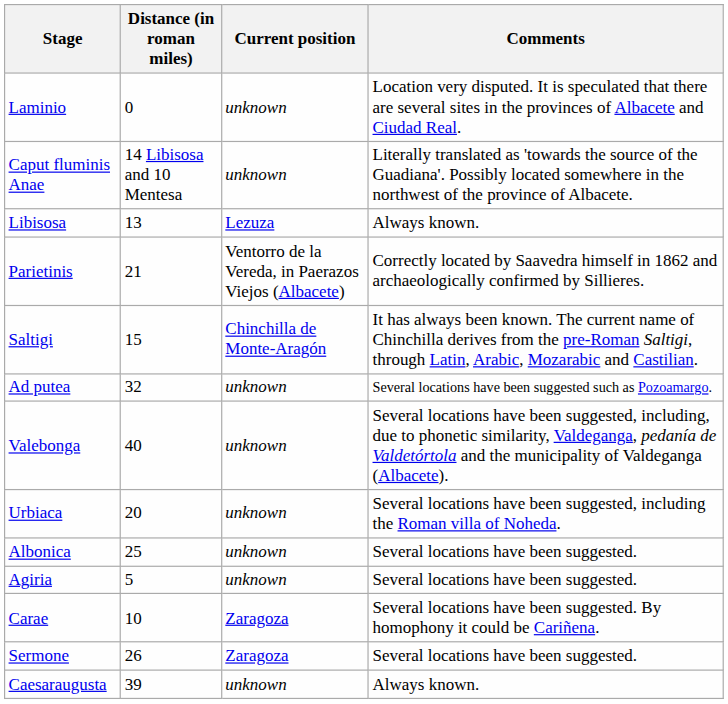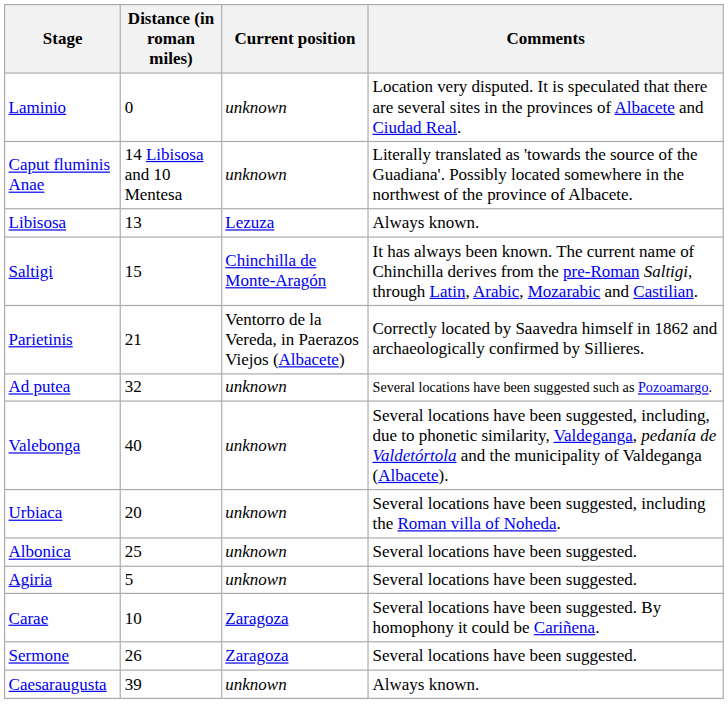rows swapped: Parietinis <-> Saltigi
